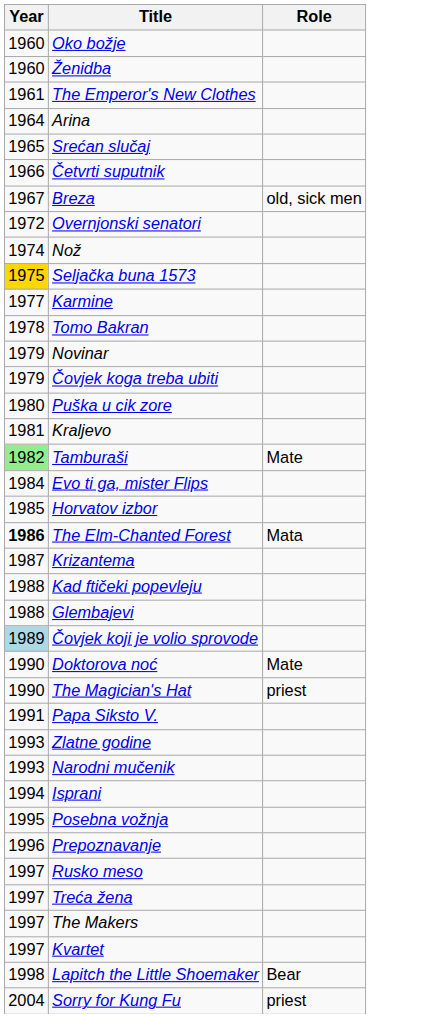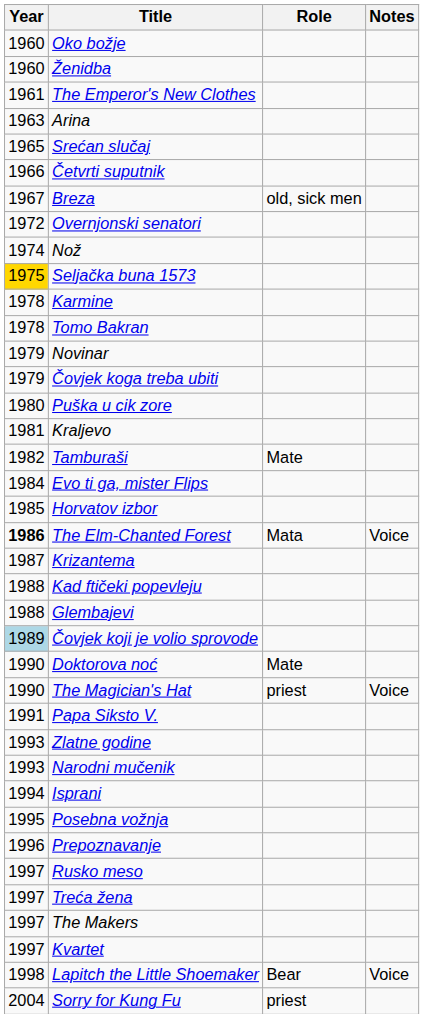+ column: Notes | Voice | Voice | Voice
Arina | Year: 1964 -> 1963
Karmine | Year: 1977 -> 1978
Tamburaši | Year: lightgreen background -> no background
